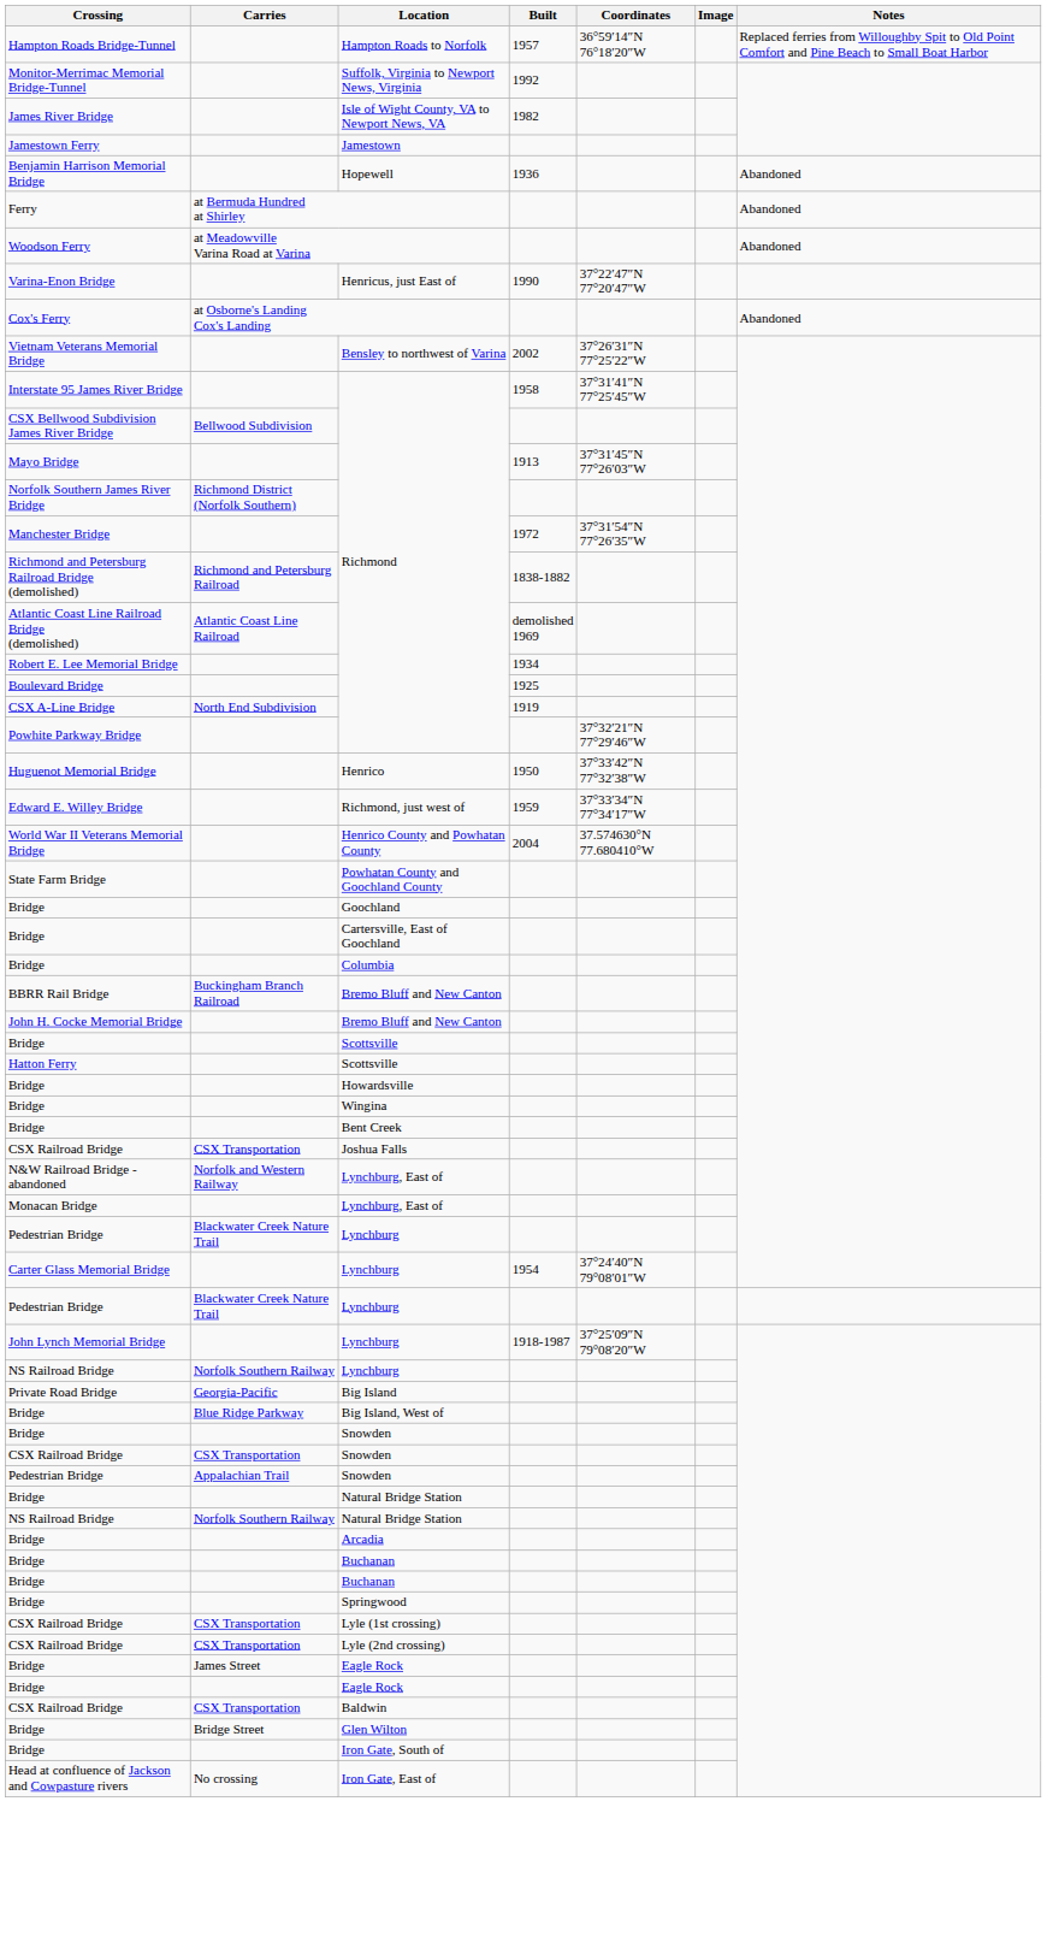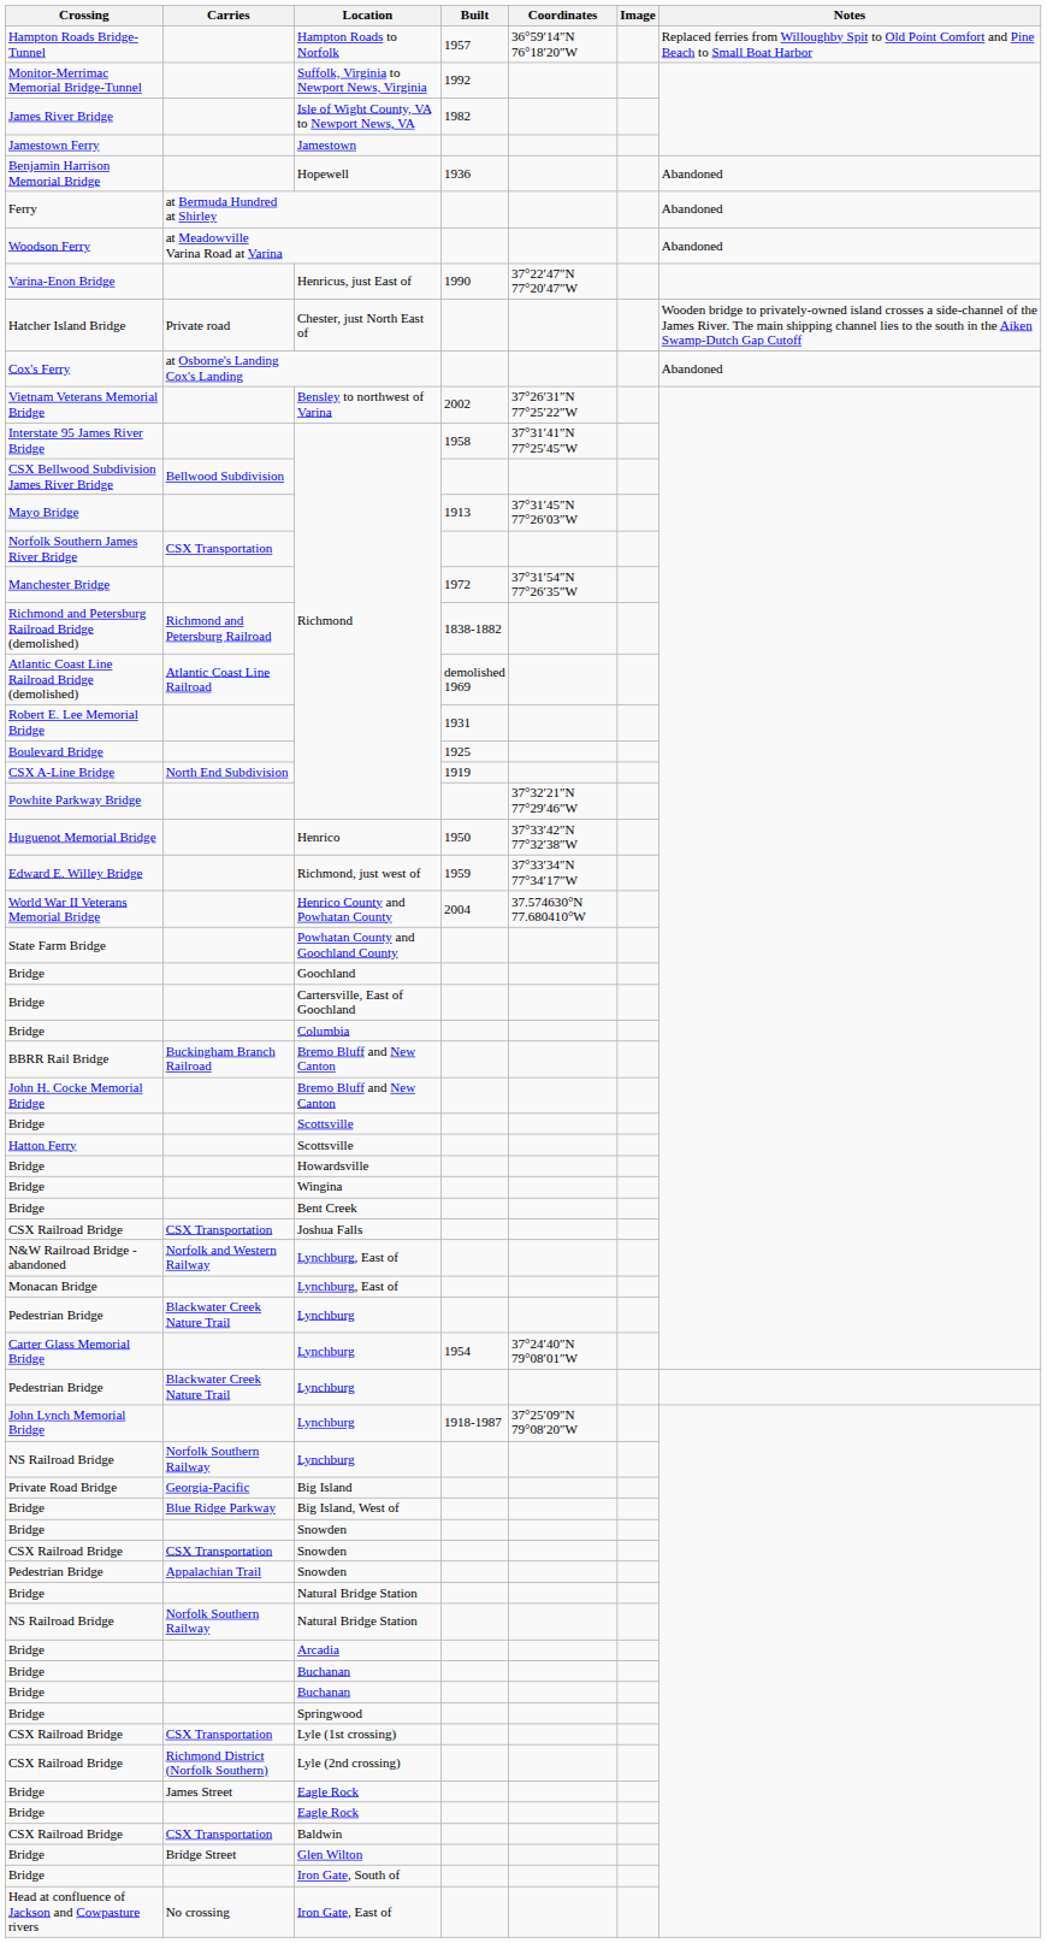+ row: Hatcher Island Bridge | Private road | Chester, just North East of | Wooden bridge to privately-owned island crosses a side-channel of the James River. The main shipping channel lies to the south in the Aiken Swamp-Dutch Gap Cutoff
Norfolk Southern James River Bridge / Richmond | Carries: Richmond District (Norfolk Southern) -> CSX Transportation
Robert E. Lee Memorial Bridge / Richmond | Built: 1934 -> 1931
Lyle (2nd crossing) | Carries: CSX Transportation -> Richmond District (Norfolk Southern)
